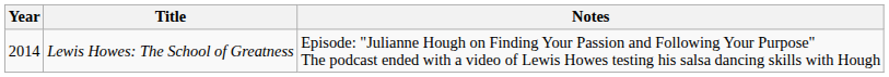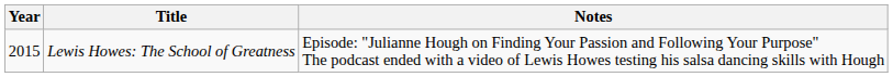Lewis Howes: The School of Greatness | Year: 2014 -> 2015
